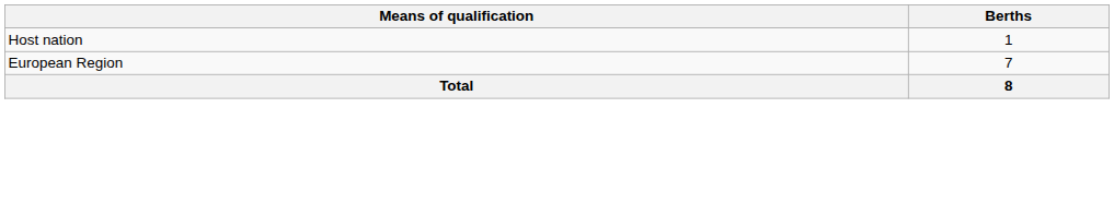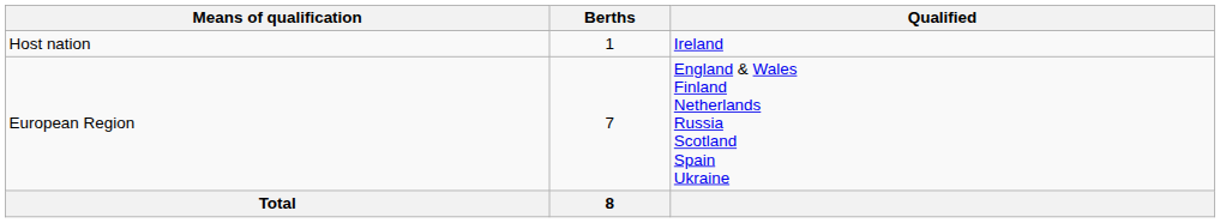+ column: Qualified | Ireland | England & Wales Finland Netherlands Russia Scotland Spain Ukraine
